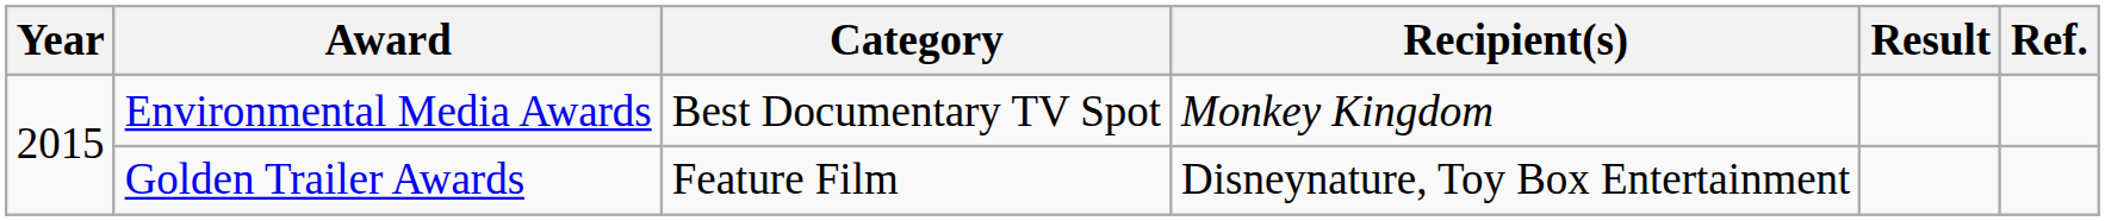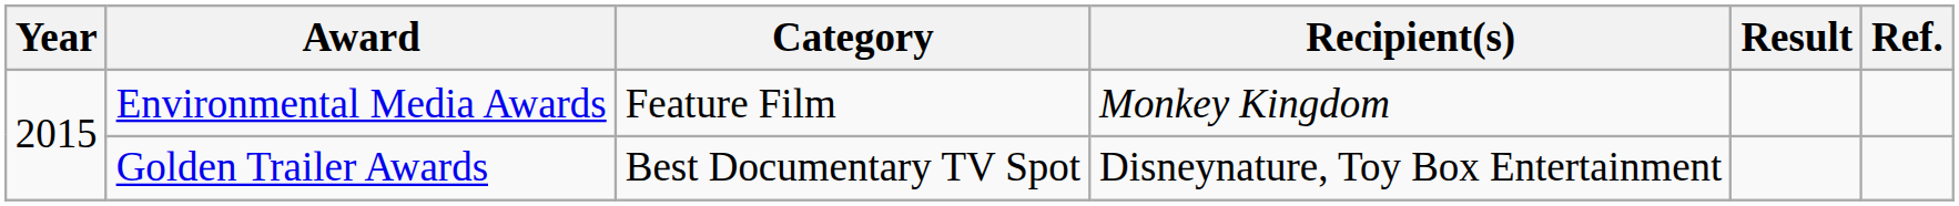Environmental Media Awards | Category: Best Documentary TV Spot -> Feature Film
Golden Trailer Awards | Category: Feature Film -> Best Documentary TV Spot
